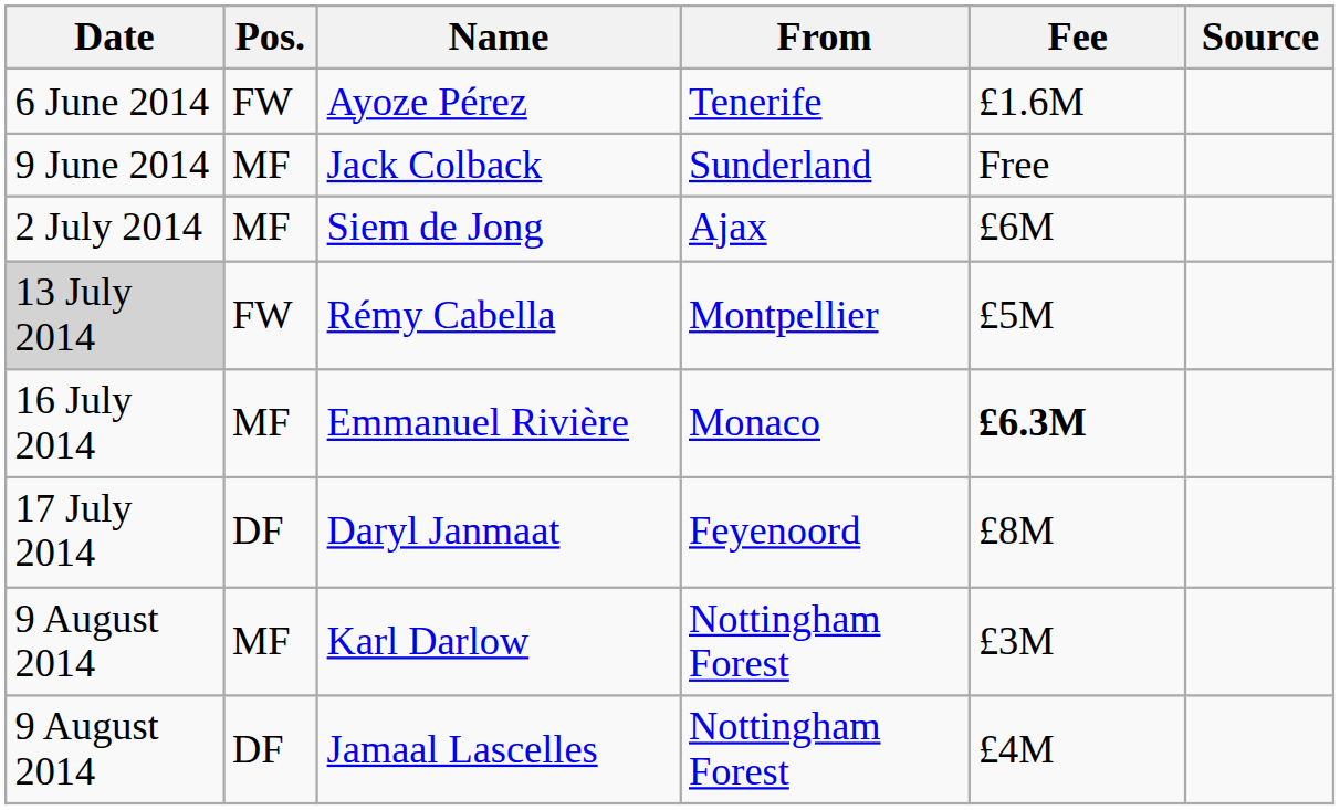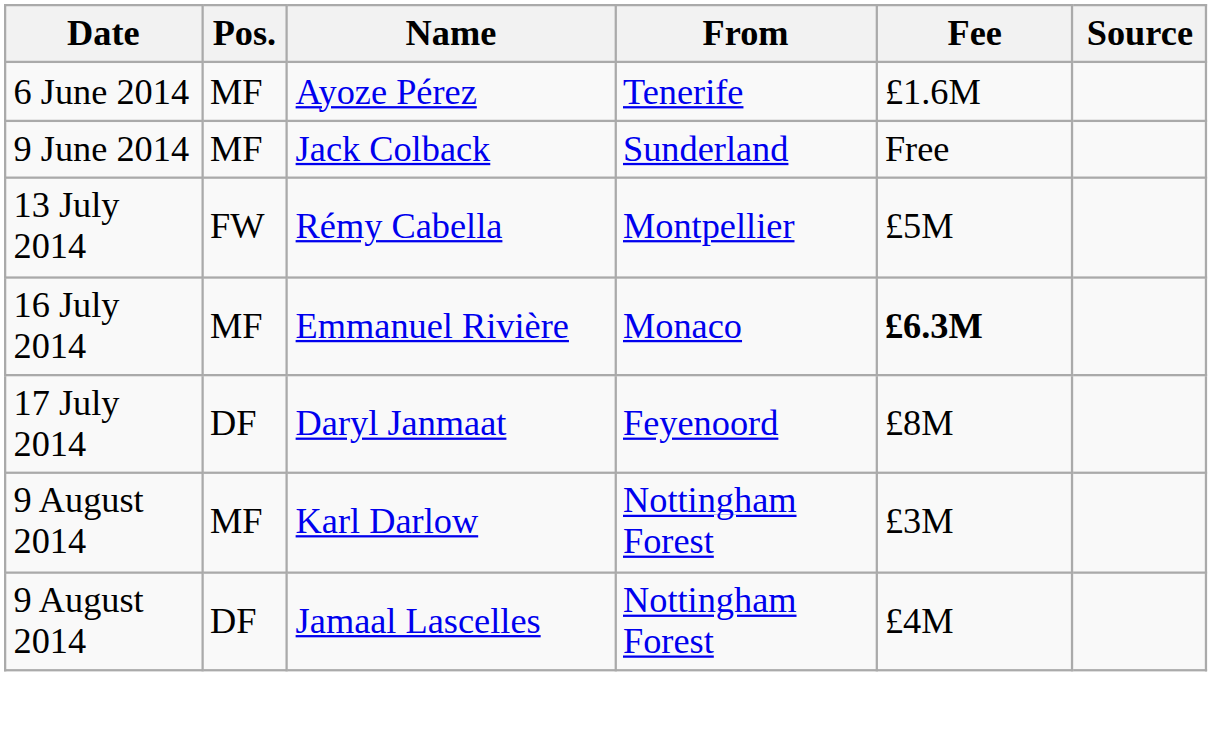Ayoze Pérez | Pos.: FW -> MF
- row: 2 July 2014 | MF | Siem de Jong | Ajax | £6M
Rémy Cabella | Date: lightgrey background -> no background
